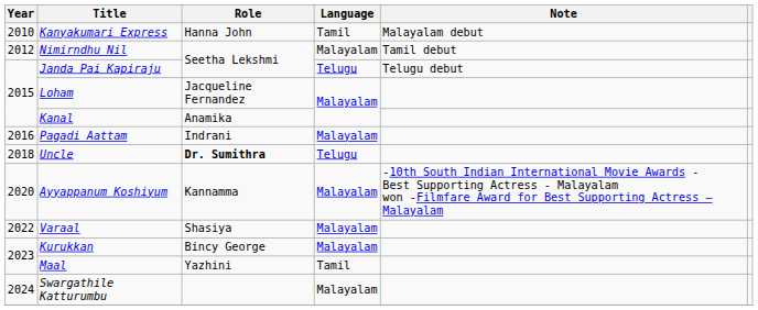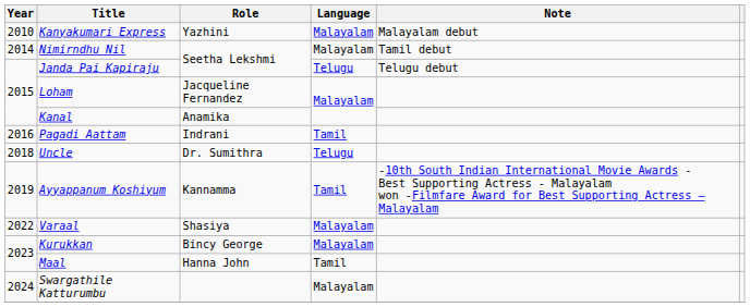Kanyakumari Express | Role: Hanna John -> Yazhini
Kanyakumari Express | Language: Tamil -> Malayalam
Nimirndhu Nil | Year: 2012 -> 2014
Pagadi Aattam | Language: Malayalam -> Tamil
Uncle | Role: bold -> normal
Ayyappanum Koshiyum | Year: 2020 -> 2019
Ayyappanum Koshiyum | Language: Malayalam -> Tamil
Maal | Role: Yazhini -> Hanna John
